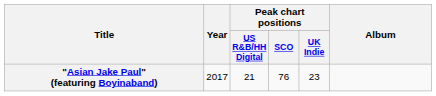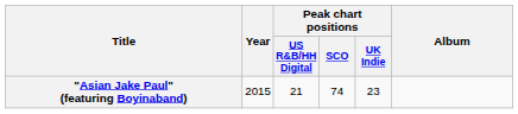"Asian Jake Paul" (featuring Boyinaband) | Year: 2017 -> 2015
"Asian Jake Paul" (featuring Boyinaband) | Peak chart positions / SCO: 76 -> 74
